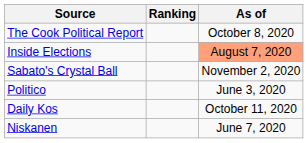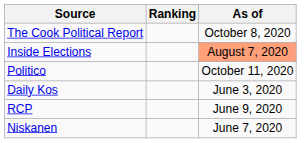- row: Sabato's Crystal Ball | November 2, 2020
Politico | As of: June 3, 2020 -> October 11, 2020
Daily Kos | As of: October 11, 2020 -> June 3, 2020
+ row: RCP | June 9, 2020
